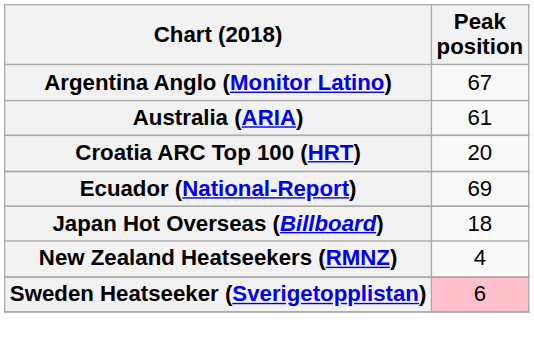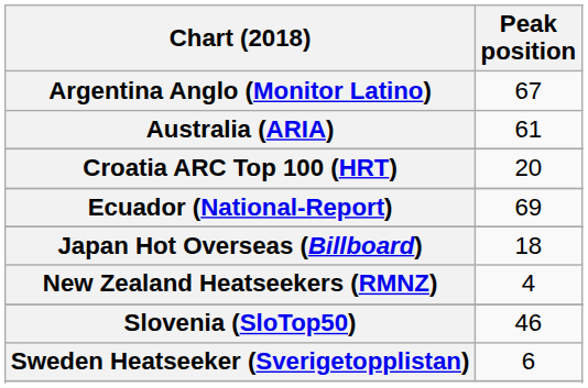+ row: Slovenia (SloTop50) | 46
Sweden Heatseeker (Sverigetopplistan) | Peak position: pink background -> no background
